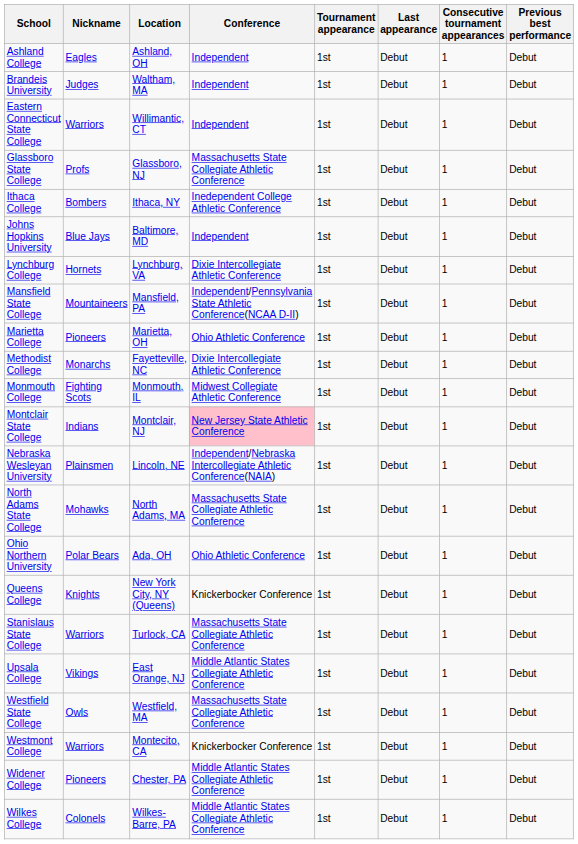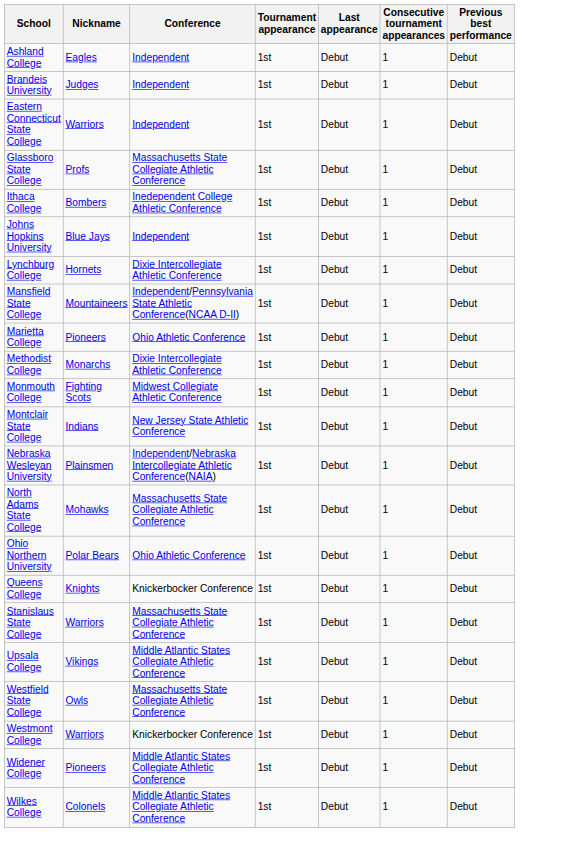- column: Location | Ashland, OH | Waltham, MA | Willimantic, CT | Glassboro, NJ | Ithaca, NY | Baltimore, MD | Lynchburg, VA | Mansfield, PA | Marietta, OH | Fayetteville, NC | Monmouth, IL | Montclair, NJ | Lincoln, NE | North Adams, MA | Ada, OH | New York City, NY (Queens) | Turlock, CA | East Orange, NJ | Westfield, MA | Montecito, CA | Chester, PA | Wilkes-Barre, PA
Montclair State College | Conference: pink background -> no background
